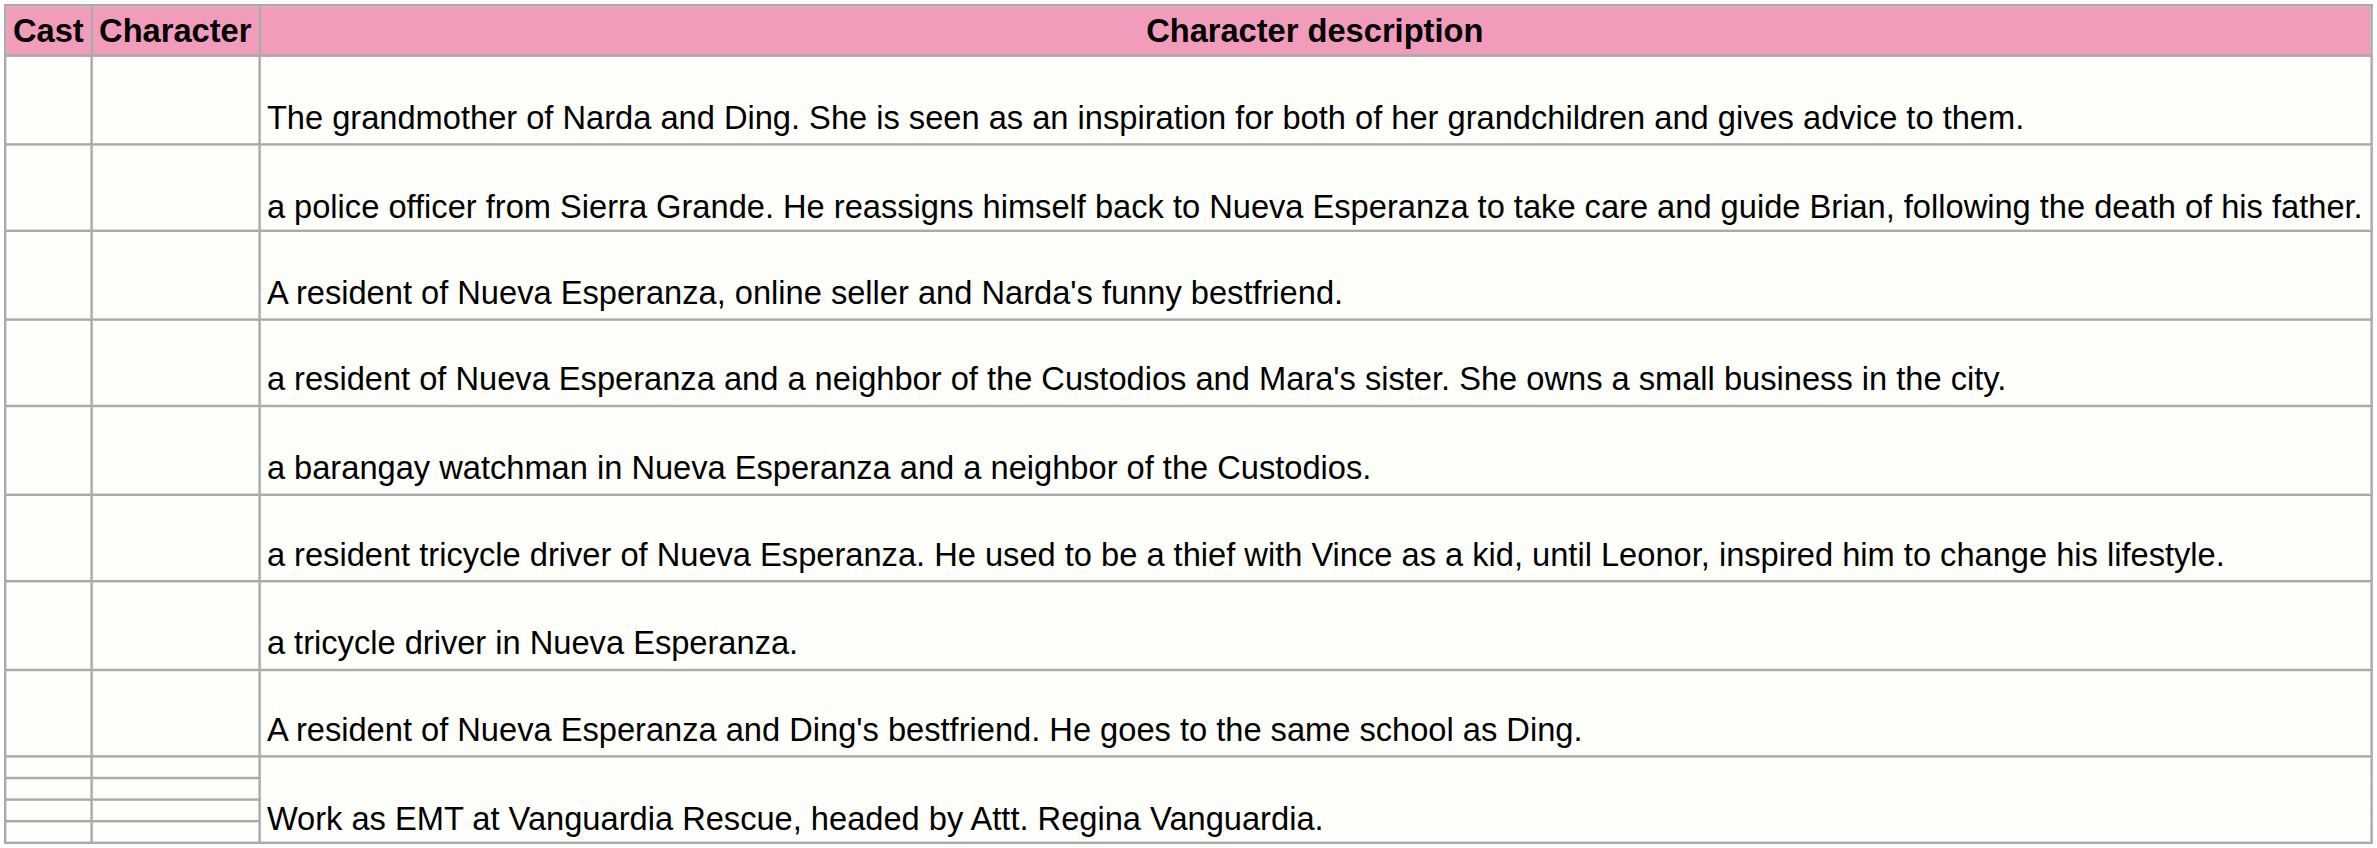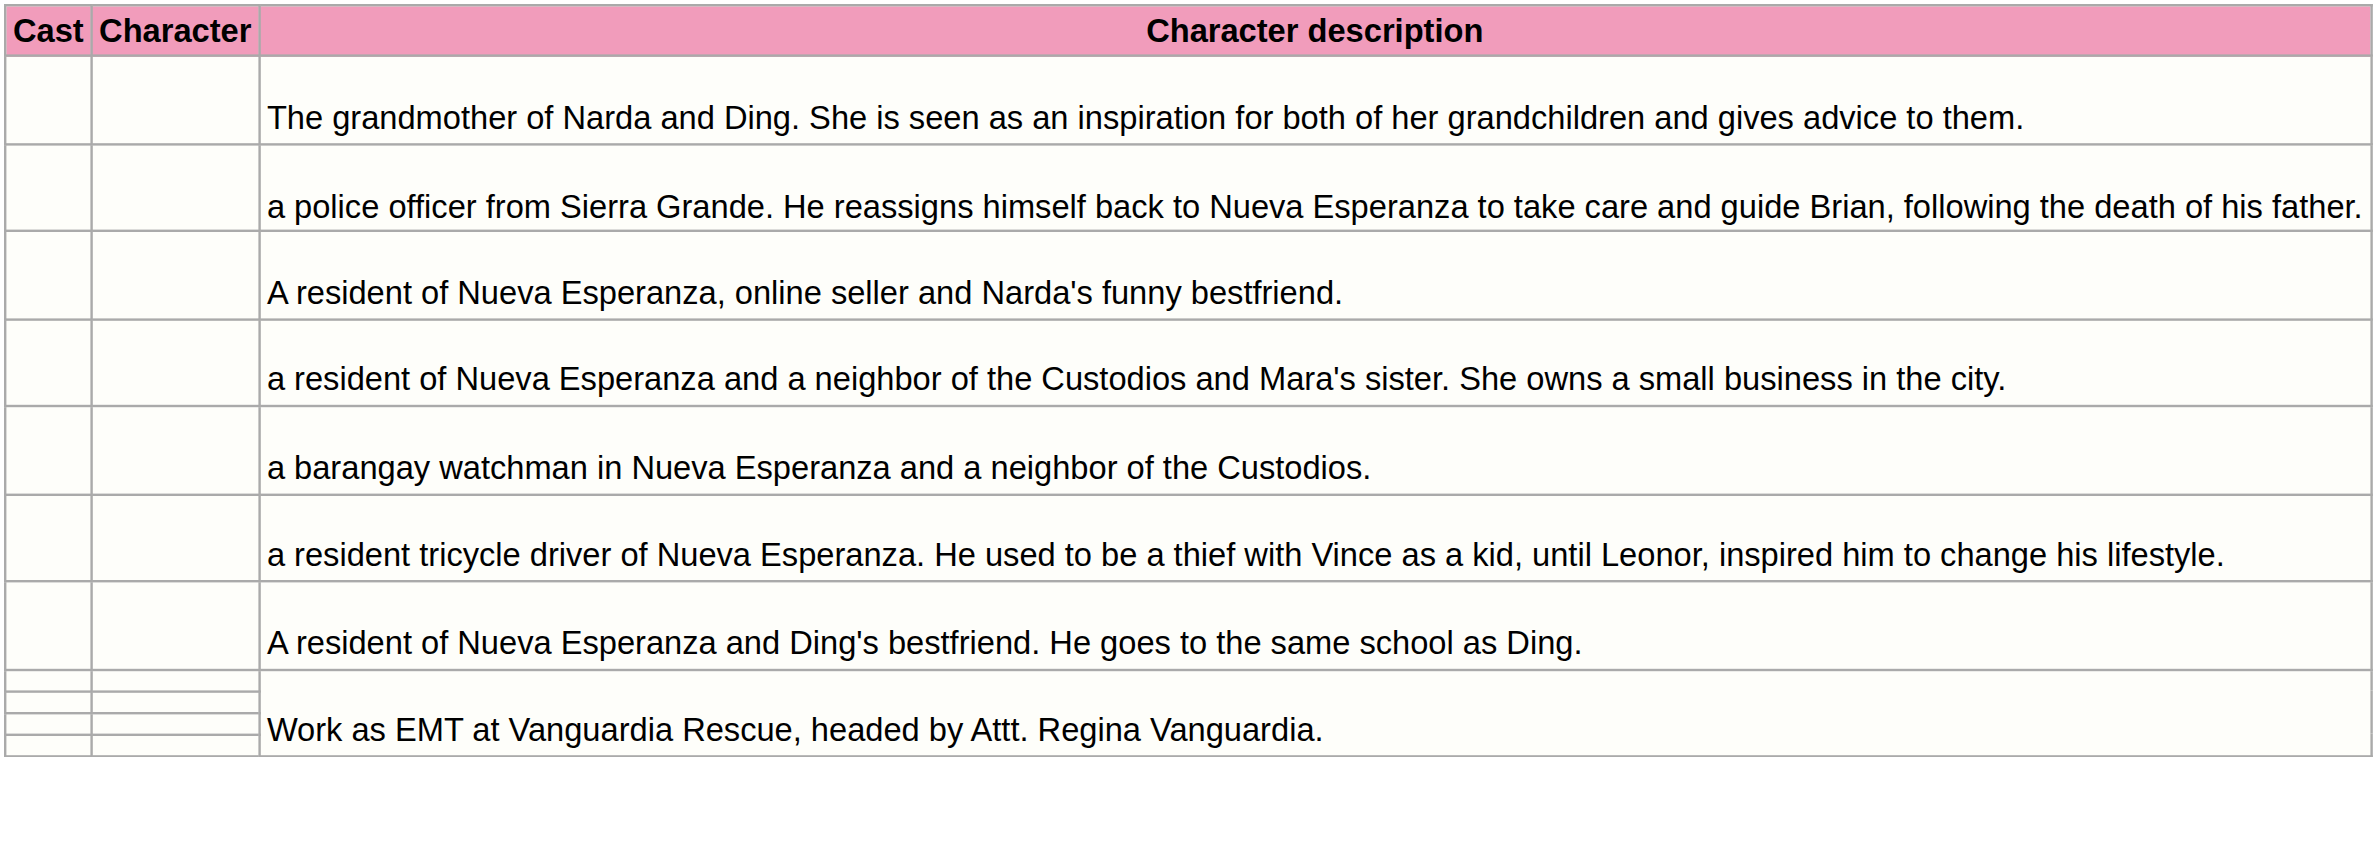- row: a tricycle driver in Nueva Esperanza.
